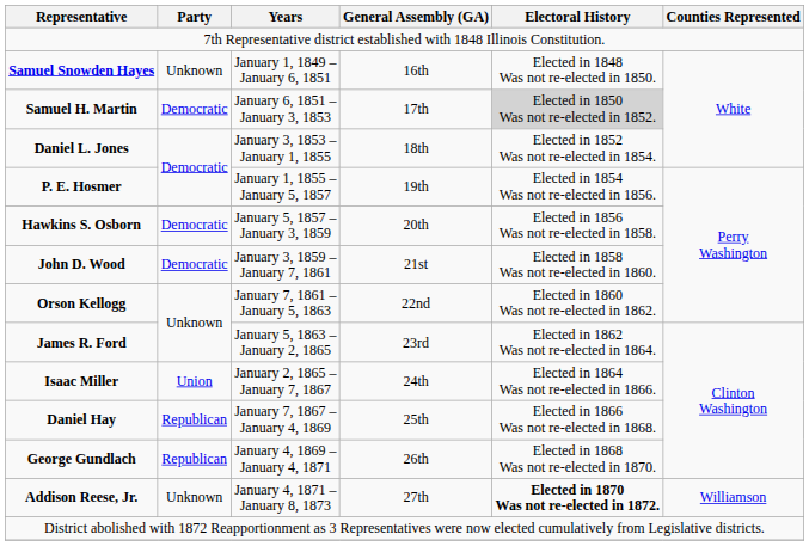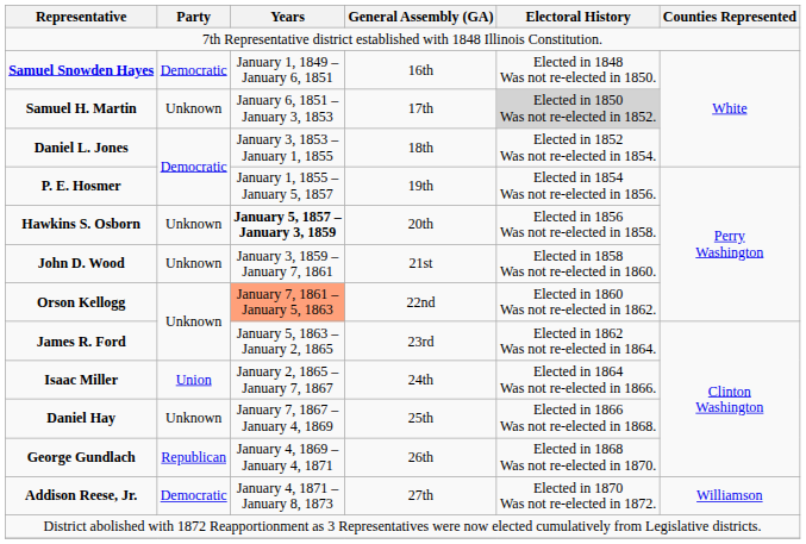Samuel Snowden Hayes | Party: Unknown -> Democratic
Samuel H. Martin | Party: Democratic -> Unknown
Hawkins S. Osborn | Party: Democratic -> Unknown
Hawkins S. Osborn | Years: normal -> bold
John D. Wood | Party: Democratic -> Unknown
Orson Kellogg | Years: no background -> lightsalmon background
Daniel Hay | Party: Republican -> Unknown
Addison Reese, Jr. | Party: Unknown -> Democratic
Addison Reese, Jr. | Electoral History: bold -> normal
